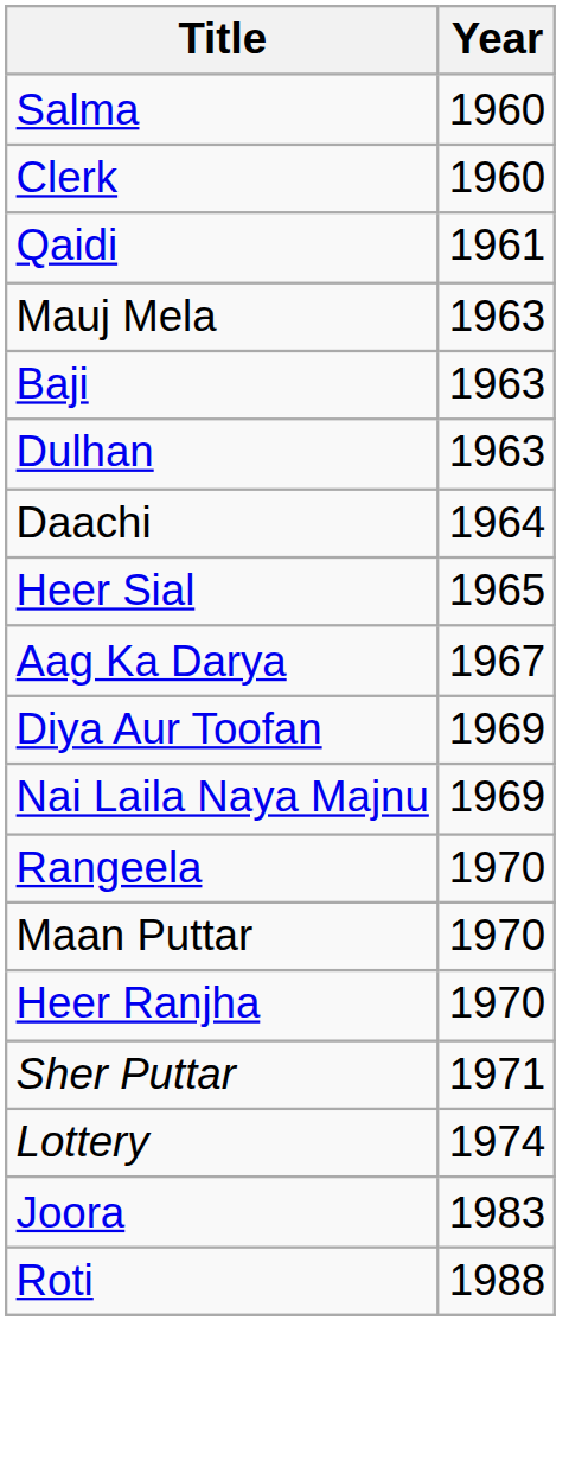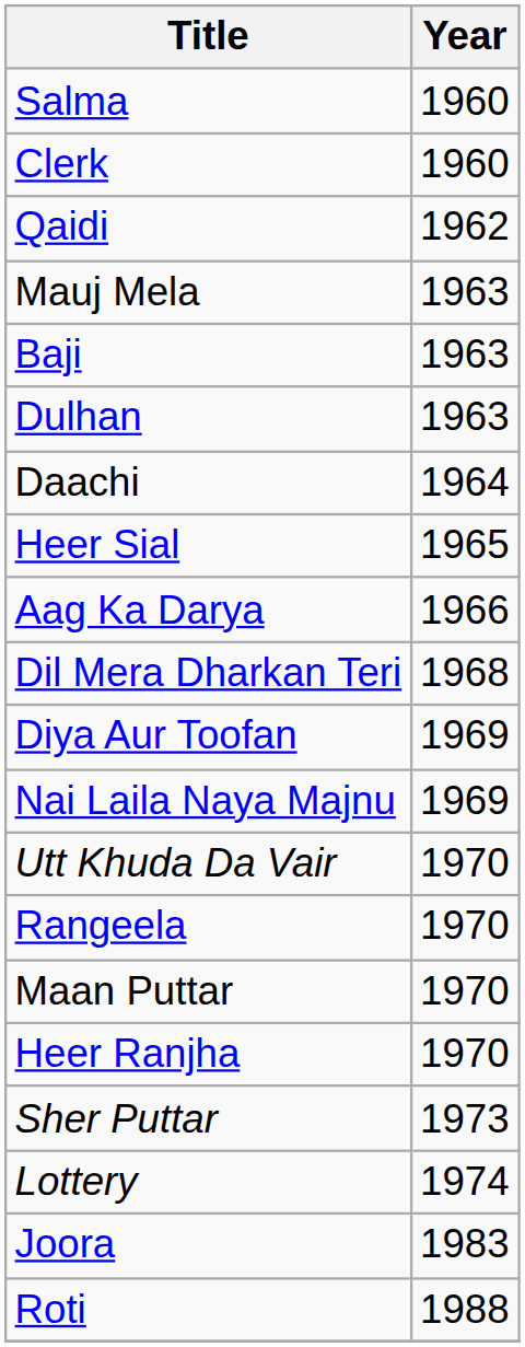Qaidi | Year: 1961 -> 1962
Aag Ka Darya | Year: 1967 -> 1966
+ row: Dil Mera Dharkan Teri | 1968
+ row: Utt Khuda Da Vair | 1970
Sher Puttar | Year: 1971 -> 1973
